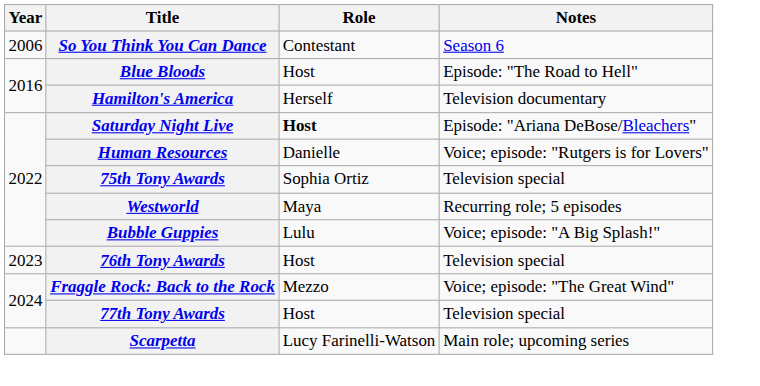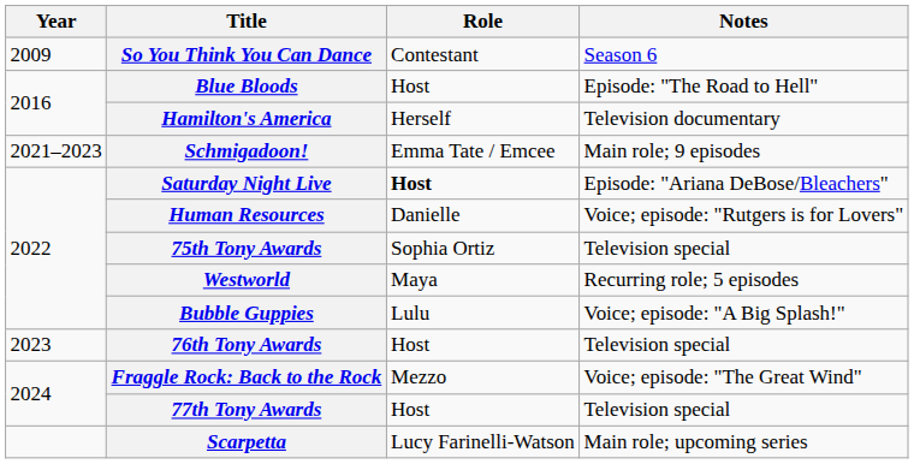So You Think You Can Dance | Year: 2006 -> 2009
+ row: 2021–2023 | Schmigadoon! | Emma Tate / Emcee | Main role; 9 episodes
